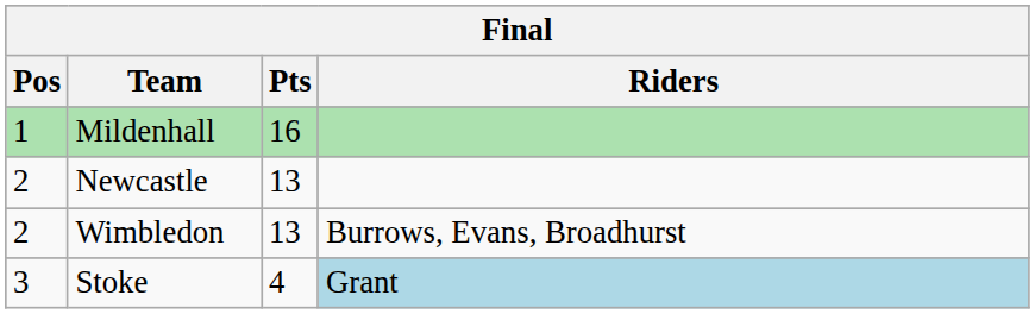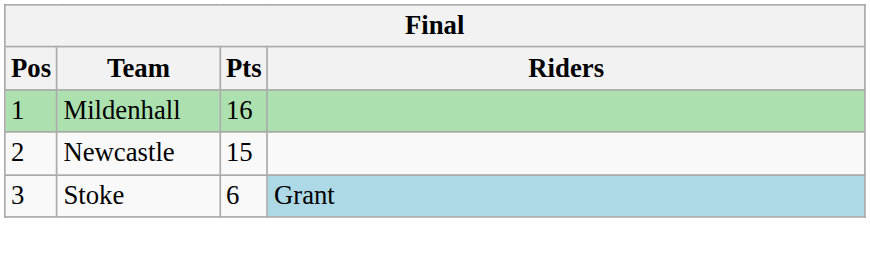Newcastle | Pts: 13 -> 15
- row: 2 | Wimbledon | 13 | Burrows, Evans, Broadhurst
Stoke | Pts: 4 -> 6
